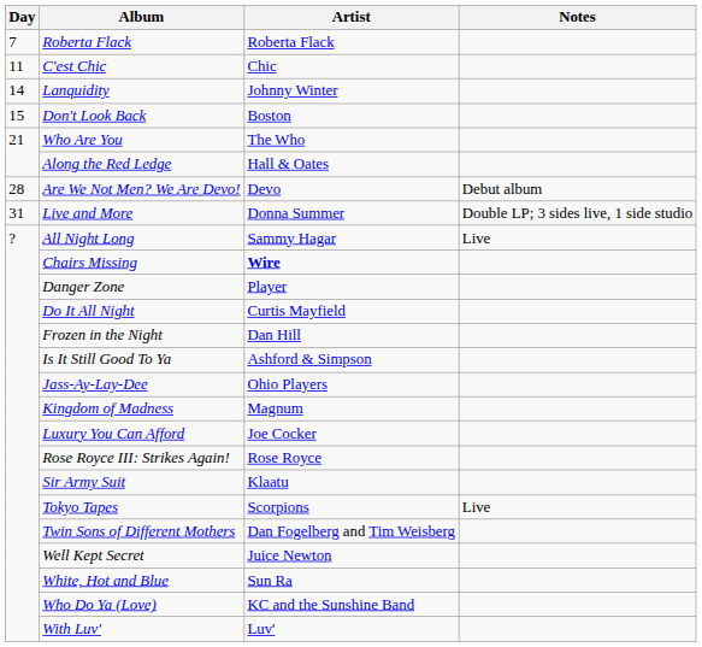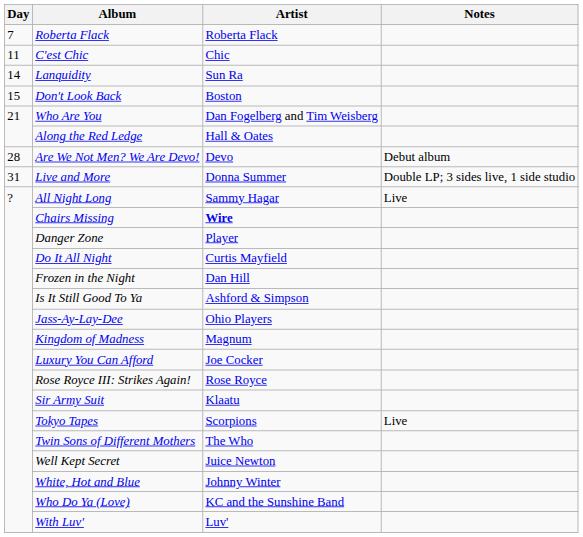Lanquidity | Artist: Johnny Winter -> Sun Ra
Who Are You | Artist: The Who -> Dan Fogelberg and Tim Weisberg
Twin Sons of Different Mothers | Artist: Dan Fogelberg and Tim Weisberg -> The Who
White, Hot and Blue | Artist: Sun Ra -> Johnny Winter
